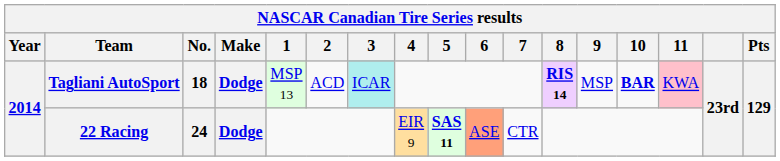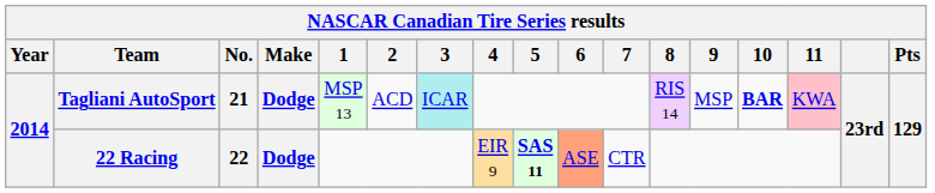Tagliani AutoSport | No.: 18 -> 21
Tagliani AutoSport | 8: bold -> normal
22 Racing | No.: 24 -> 22
